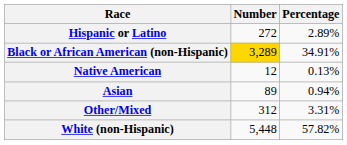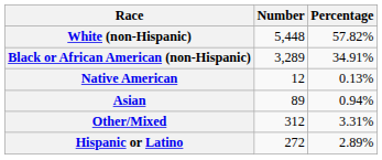rows swapped: White (non-Hispanic) <-> Hispanic or Latino
Black or African American (non-Hispanic) | Number: gold background -> no background
